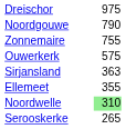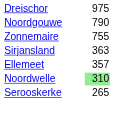- row: Ouwerkerk | 575
Ellemeet | column 2: 355 -> 357
